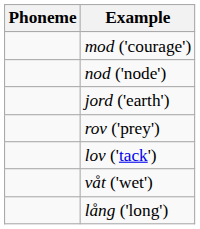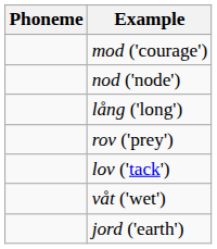rows swapped: lång ('long') <-> jord ('earth')
